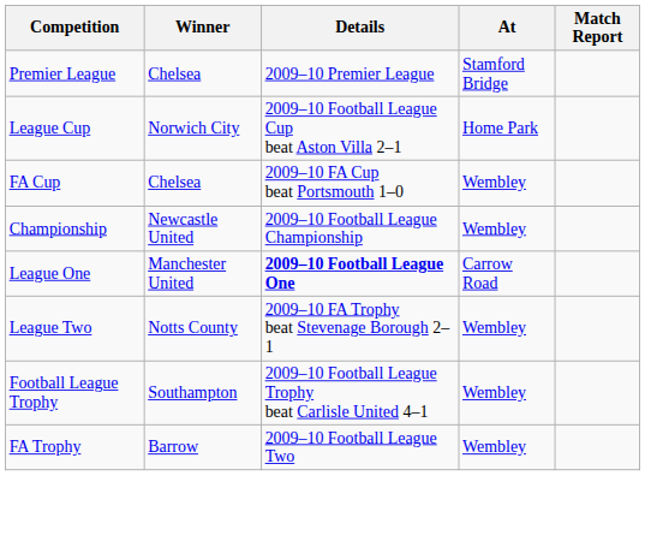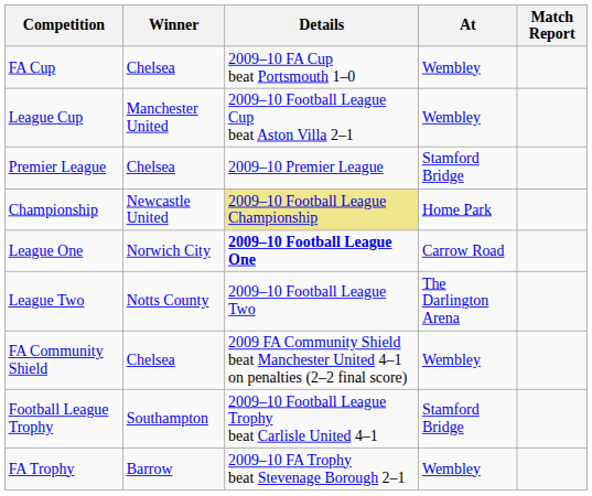rows swapped: FA Cup <-> Premier League
League Cup | Winner: Norwich City -> Manchester United
League Cup | At: Home Park -> Wembley
Championship | Details: no background -> khaki background
Championship | At: Wembley -> Home Park
League One | Winner: Manchester United -> Norwich City
League Two | Details: 2009–10 FA Trophy beat Stevenage Borough 2–1 -> 2009–10 Football League Two
League Two | At: Wembley -> The Darlington Arena
+ row: FA Community Shield | Chelsea | 2009 FA Community Shield beat Manchester United 4–1 on penalties (2–2 final score) | Wembley
Football League Trophy | At: Wembley -> Stamford Bridge
FA Trophy | Details: 2009–10 Football League Two -> 2009–10 FA Trophy beat Stevenage Borough 2–1
